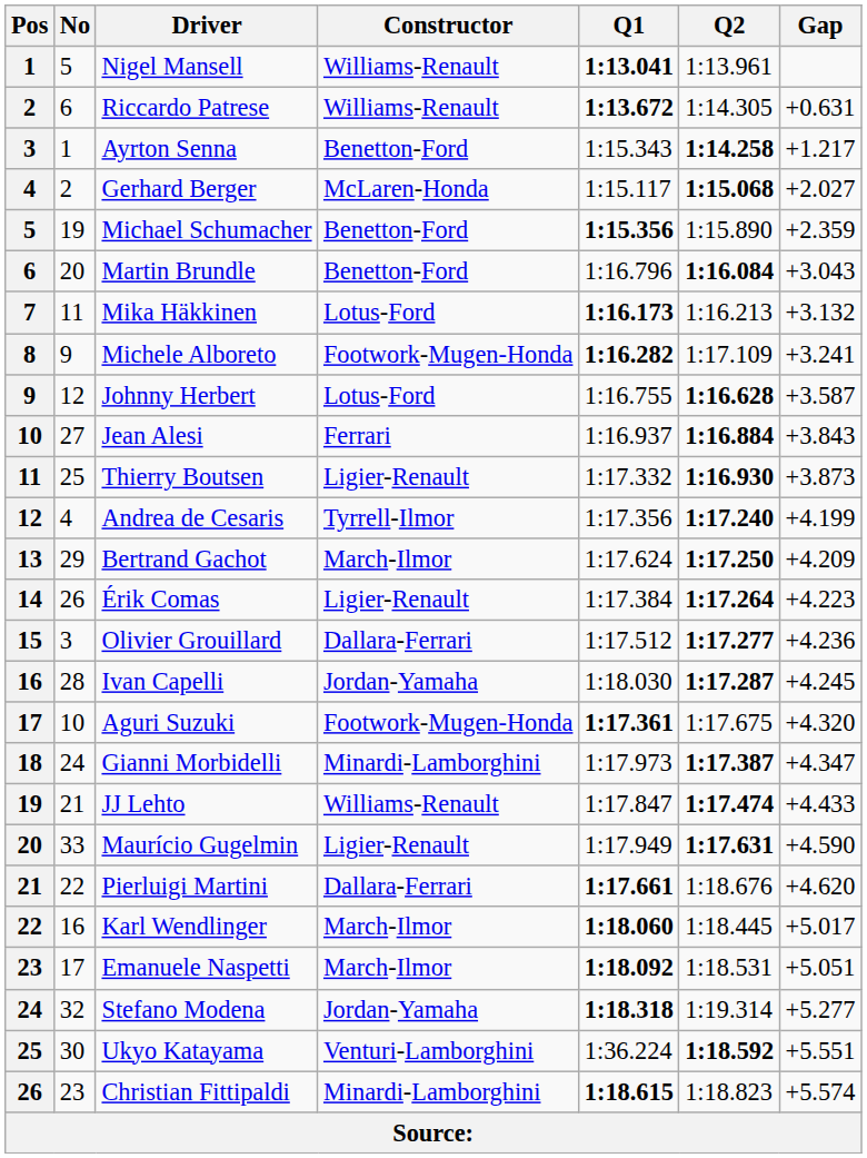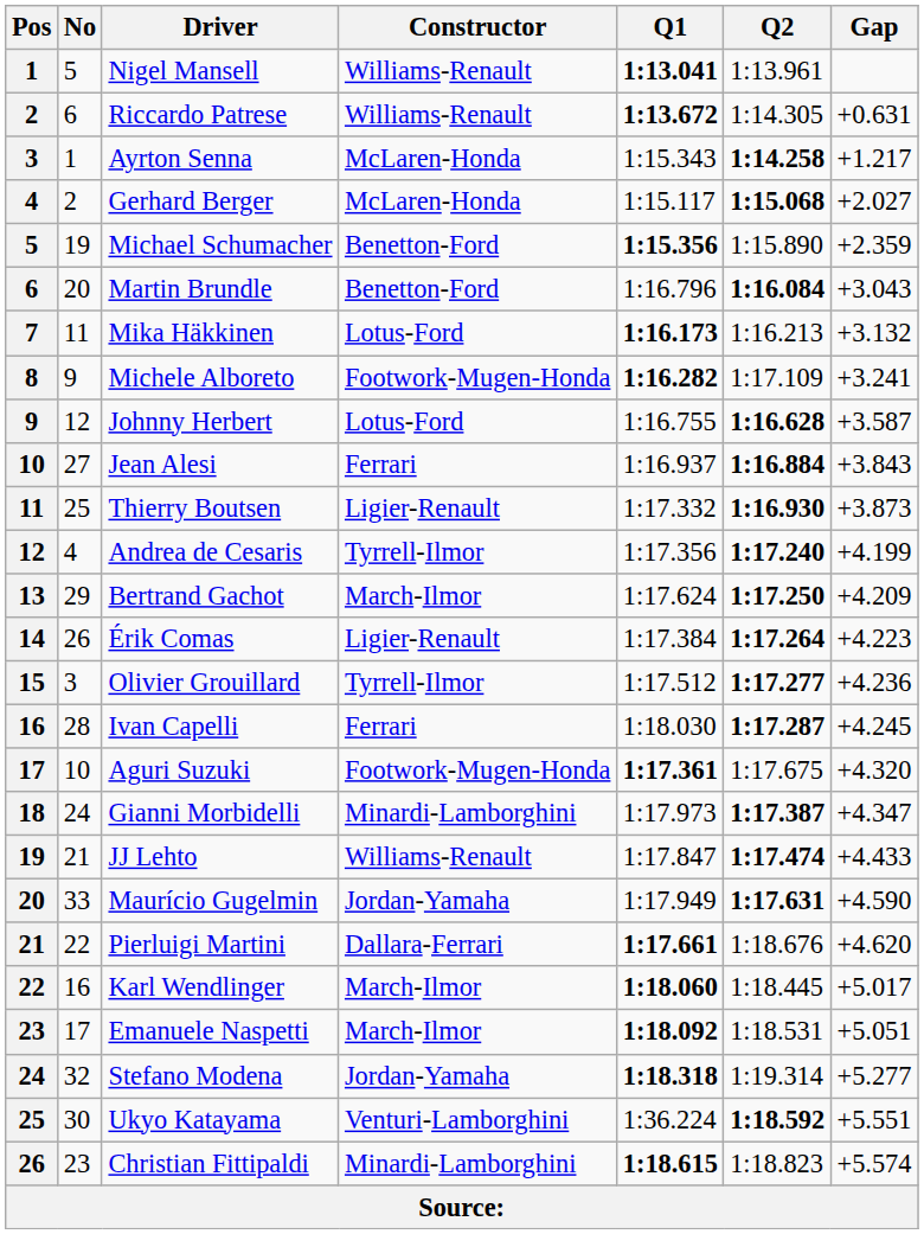Ayrton Senna | Constructor: Benetton-Ford -> McLaren-Honda
Olivier Grouillard | Constructor: Dallara-Ferrari -> Tyrrell-Ilmor
Ivan Capelli | Constructor: Jordan-Yamaha -> Ferrari
Maurício Gugelmin | Constructor: Ligier-Renault -> Jordan-Yamaha
